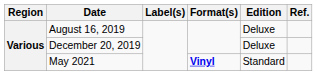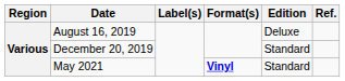December 20, 2019 | Edition: Deluxe -> Standard
